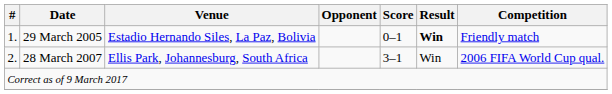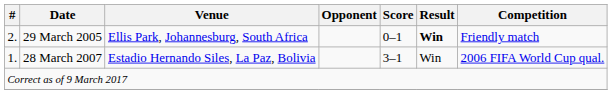29 March 2005 | #: 1. -> 2.
29 March 2005 | Venue: Estadio Hernando Siles, La Paz, Bolivia -> Ellis Park, Johannesburg, South Africa
28 March 2007 | #: 2. -> 1.
28 March 2007 | Venue: Ellis Park, Johannesburg, South Africa -> Estadio Hernando Siles, La Paz, Bolivia
